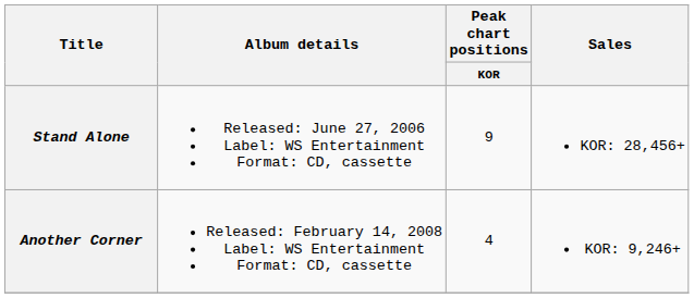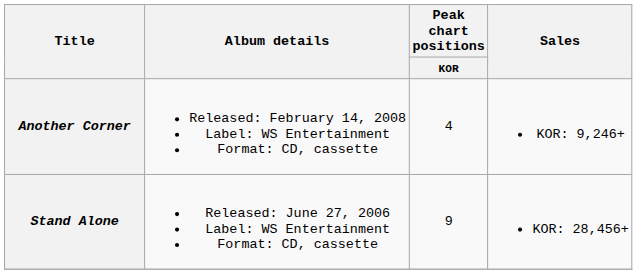rows swapped: Stand Alone <-> Another Corner
